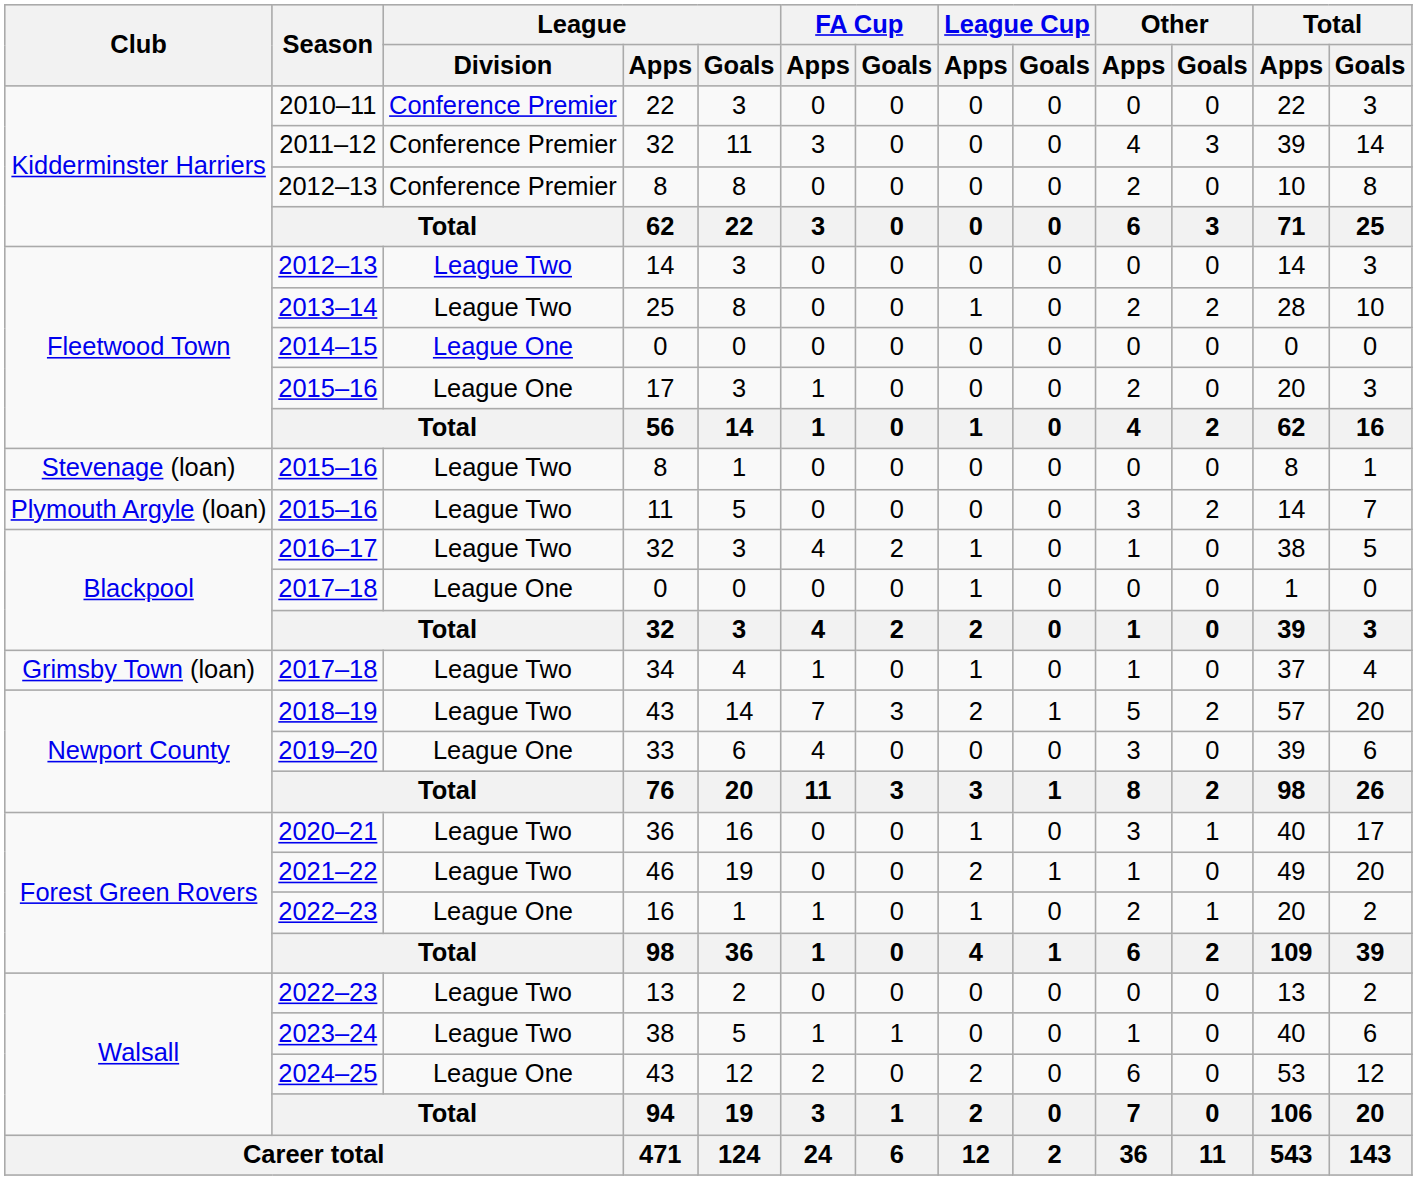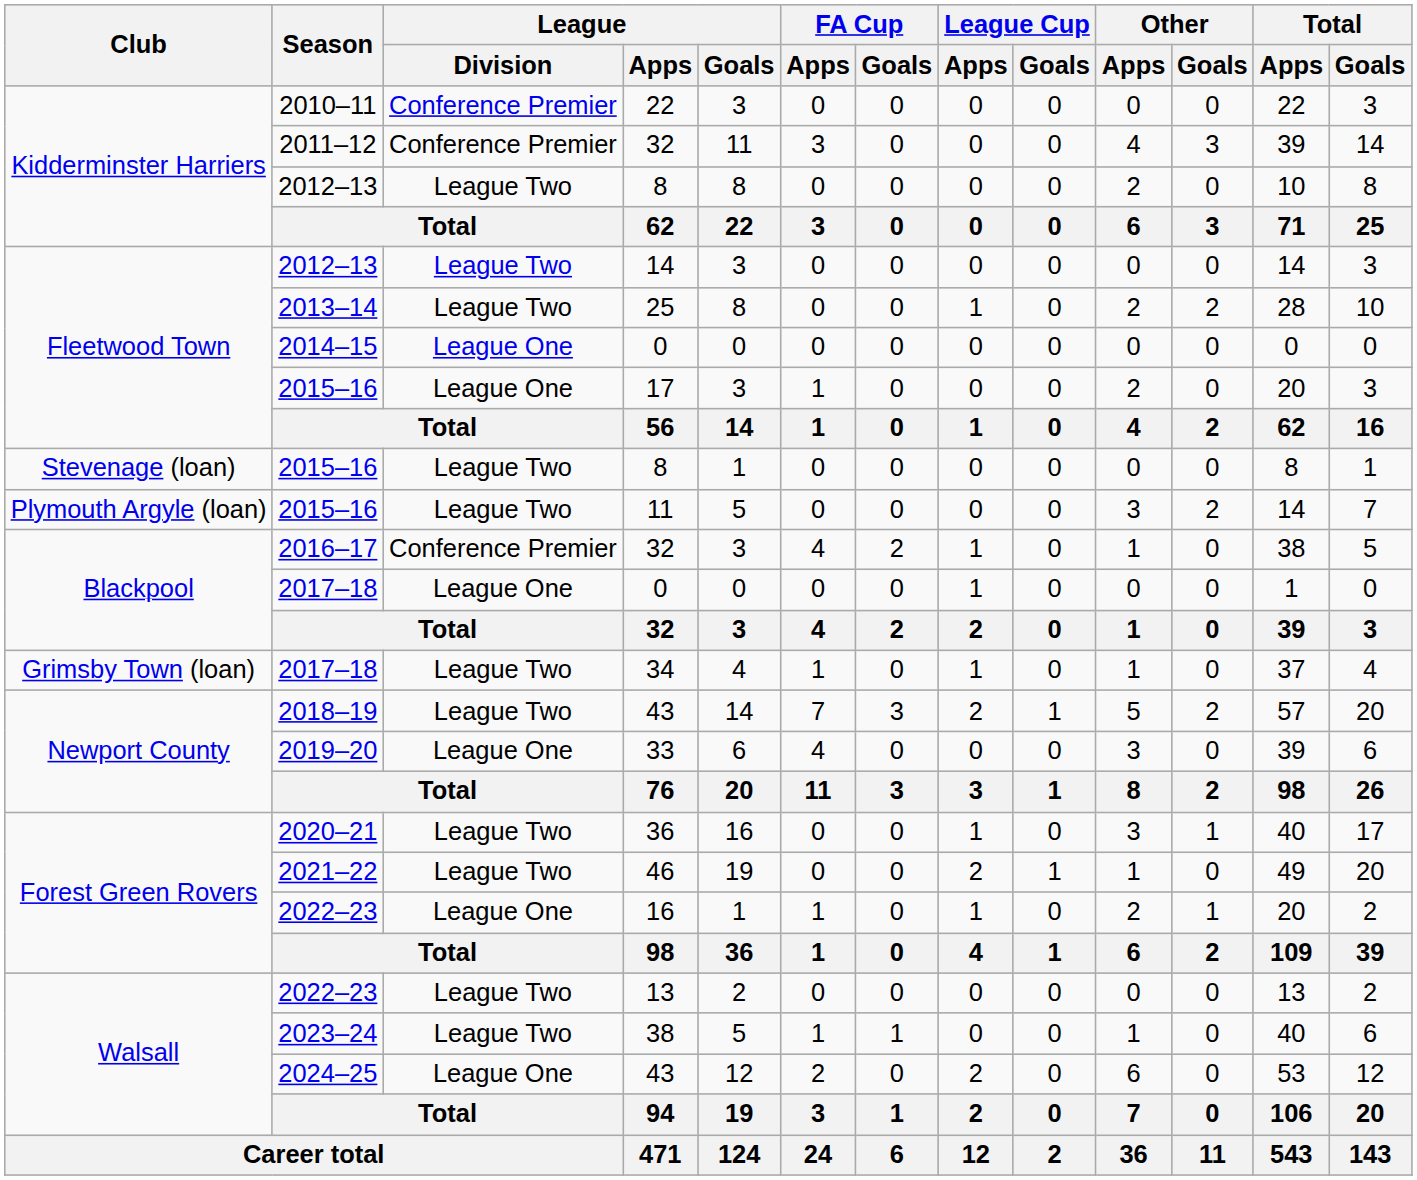2012–13 / 8 | League / Division: Conference Premier -> League Two
2016–17 / 32 | League / Division: League Two -> Conference Premier
